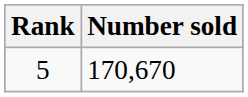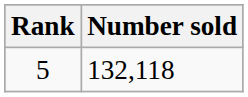5 | Number sold: 170,670 -> 132,118
